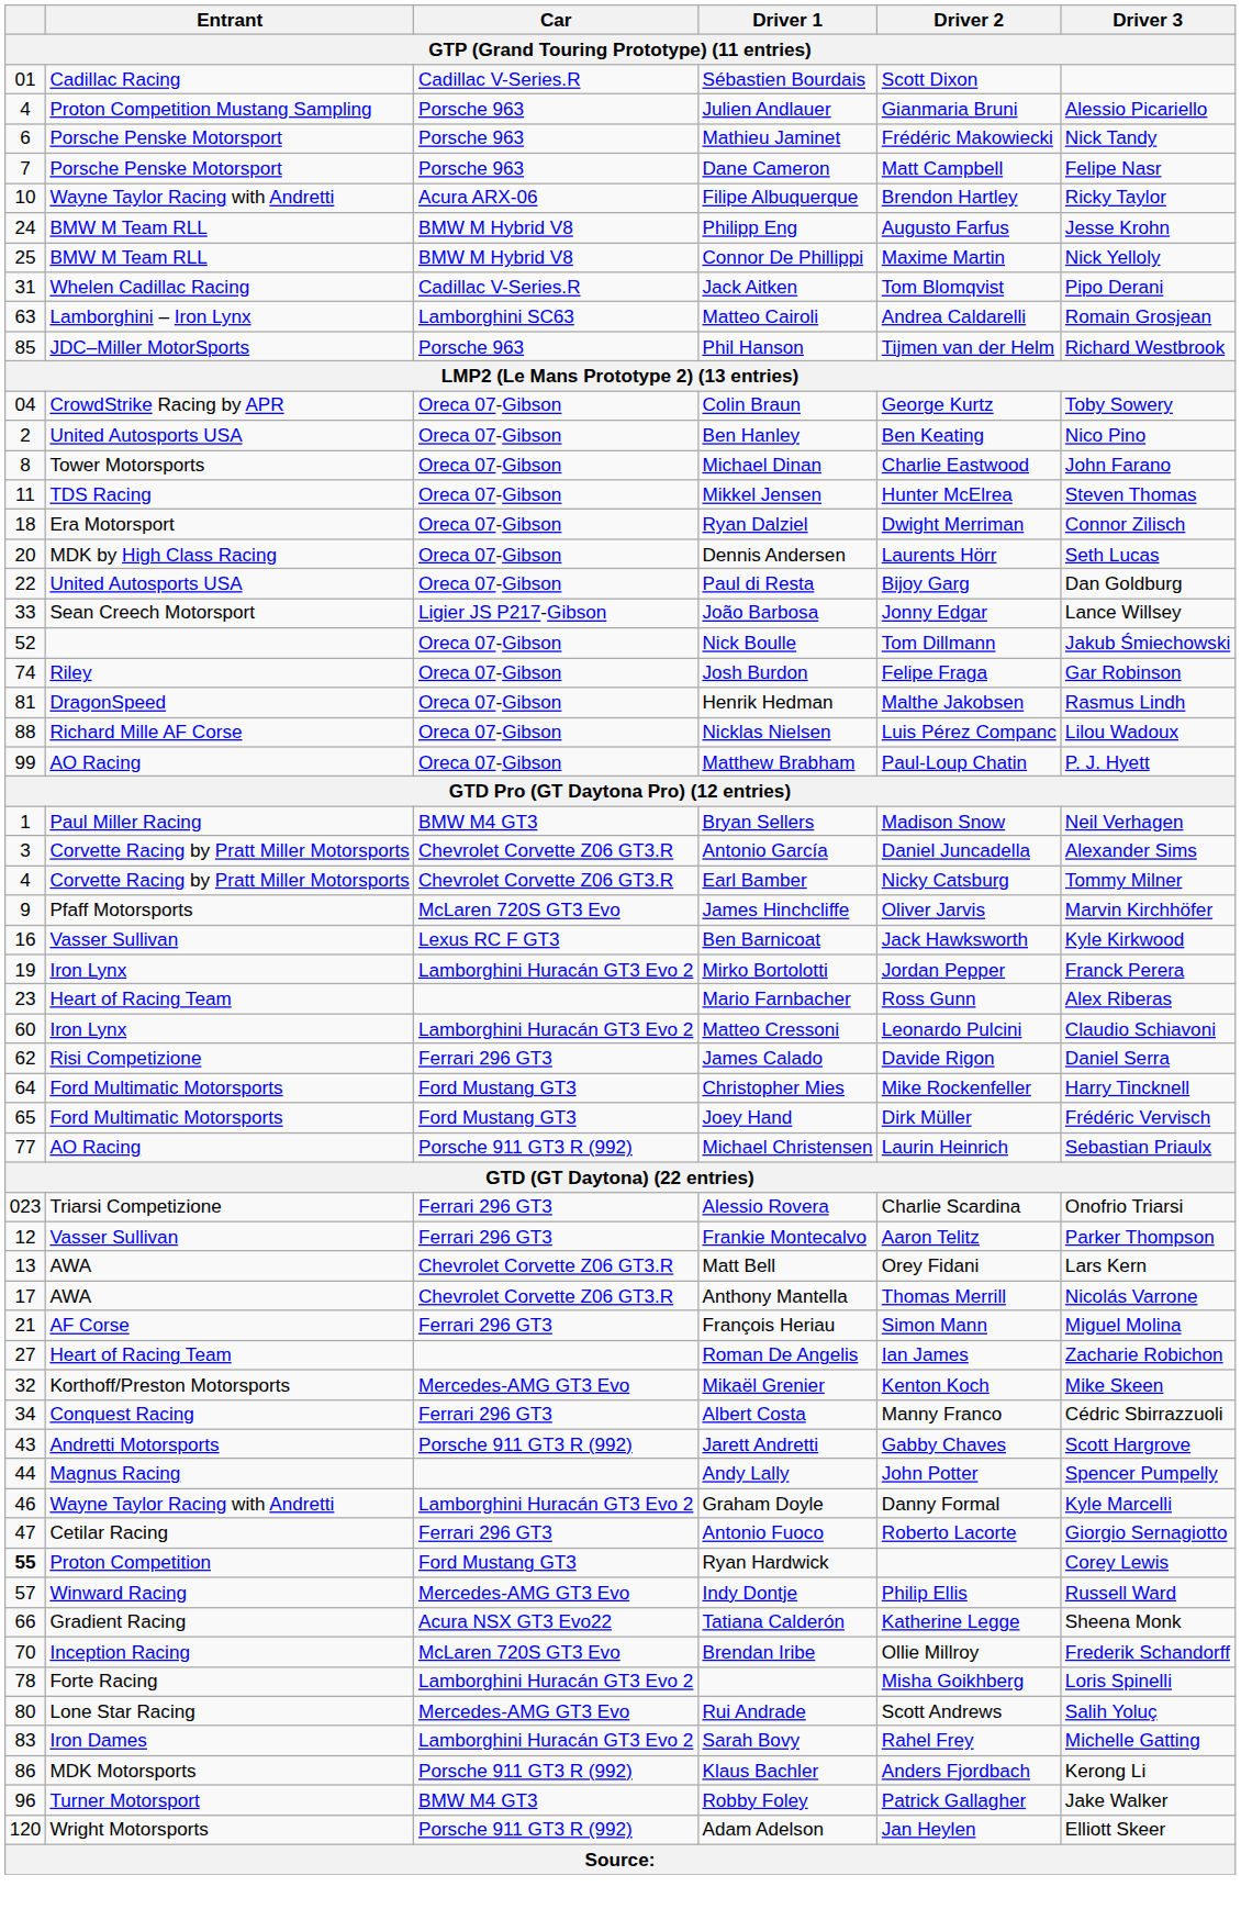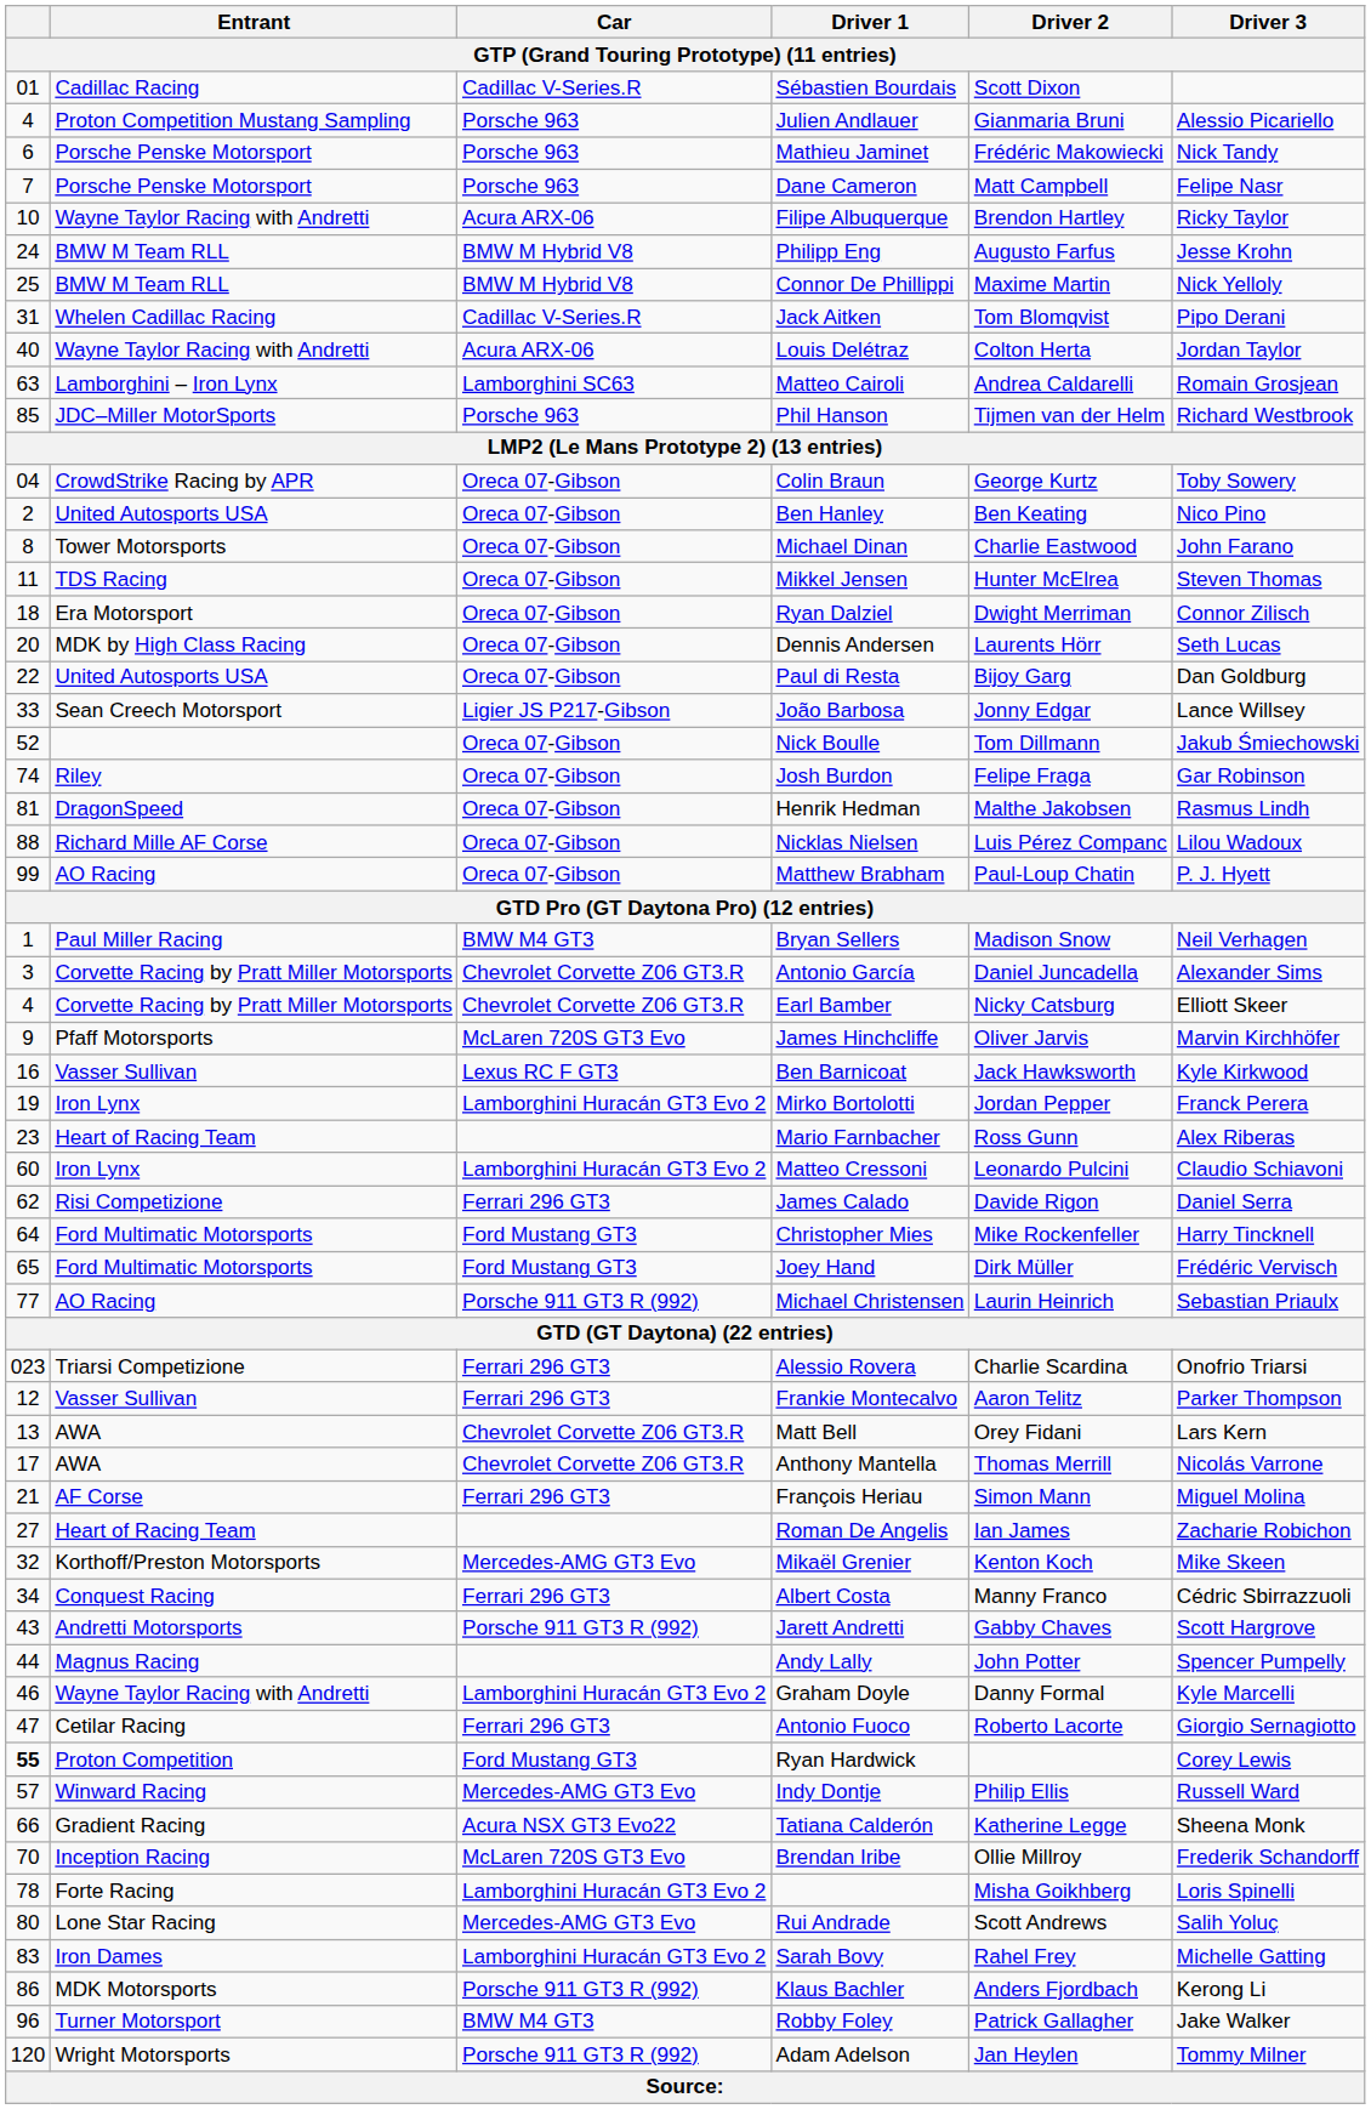+ row: 40 | Wayne Taylor Racing with Andretti | Acura ARX-06 | Louis Delétraz | Colton Herta | Jordan Taylor
Earl Bamber | Driver 3: Tommy Milner -> Elliott Skeer
Adam Adelson | Driver 3: Elliott Skeer -> Tommy Milner
